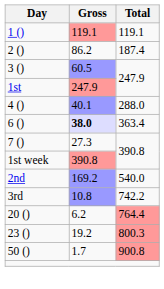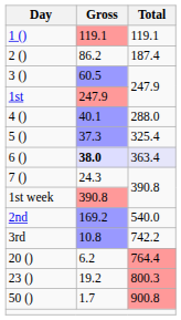+ row: 5 () | 37.3 | 325.4
6 () | Total: no background -> lavender background
7 () | Gross: 27.3 -> 24.3
